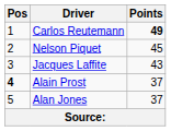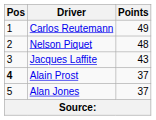Carlos Reutemann | Points: bold -> normal
Nelson Piquet | Points: 45 -> 48
